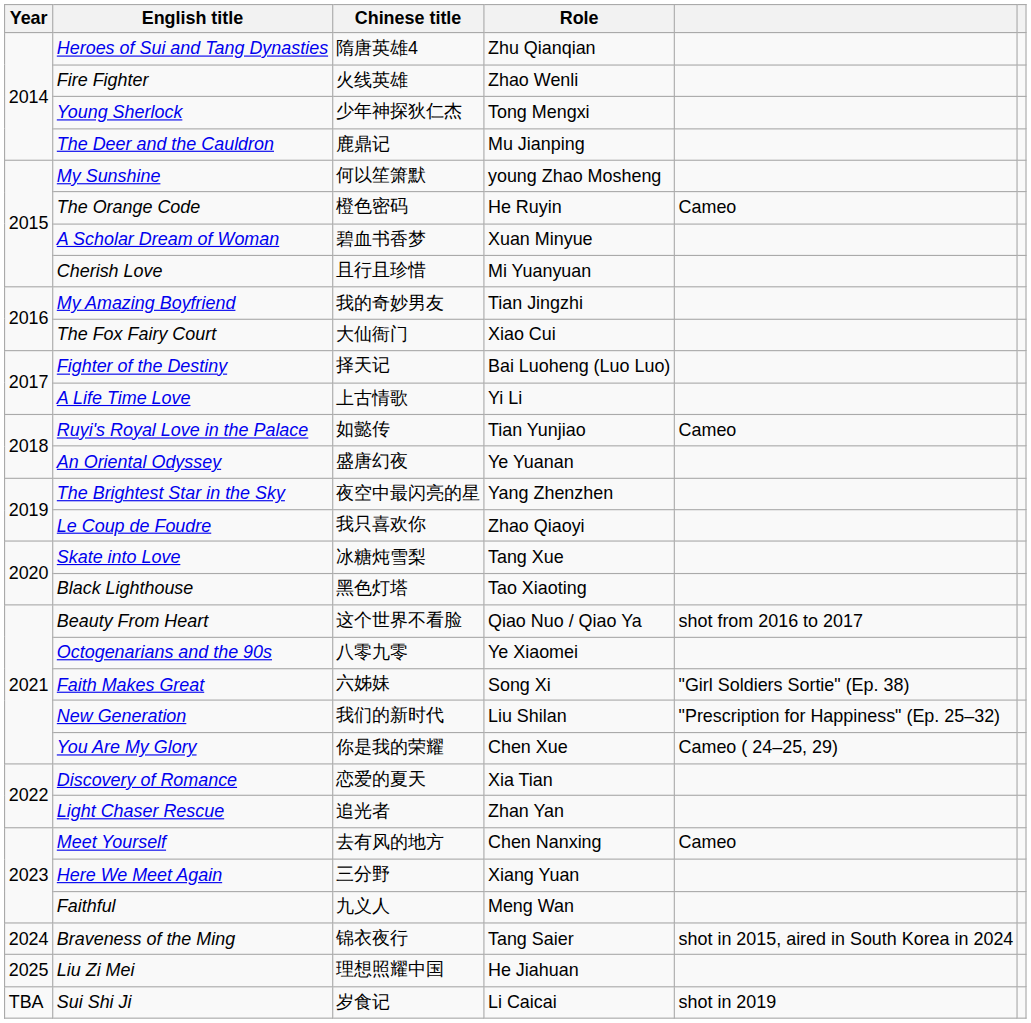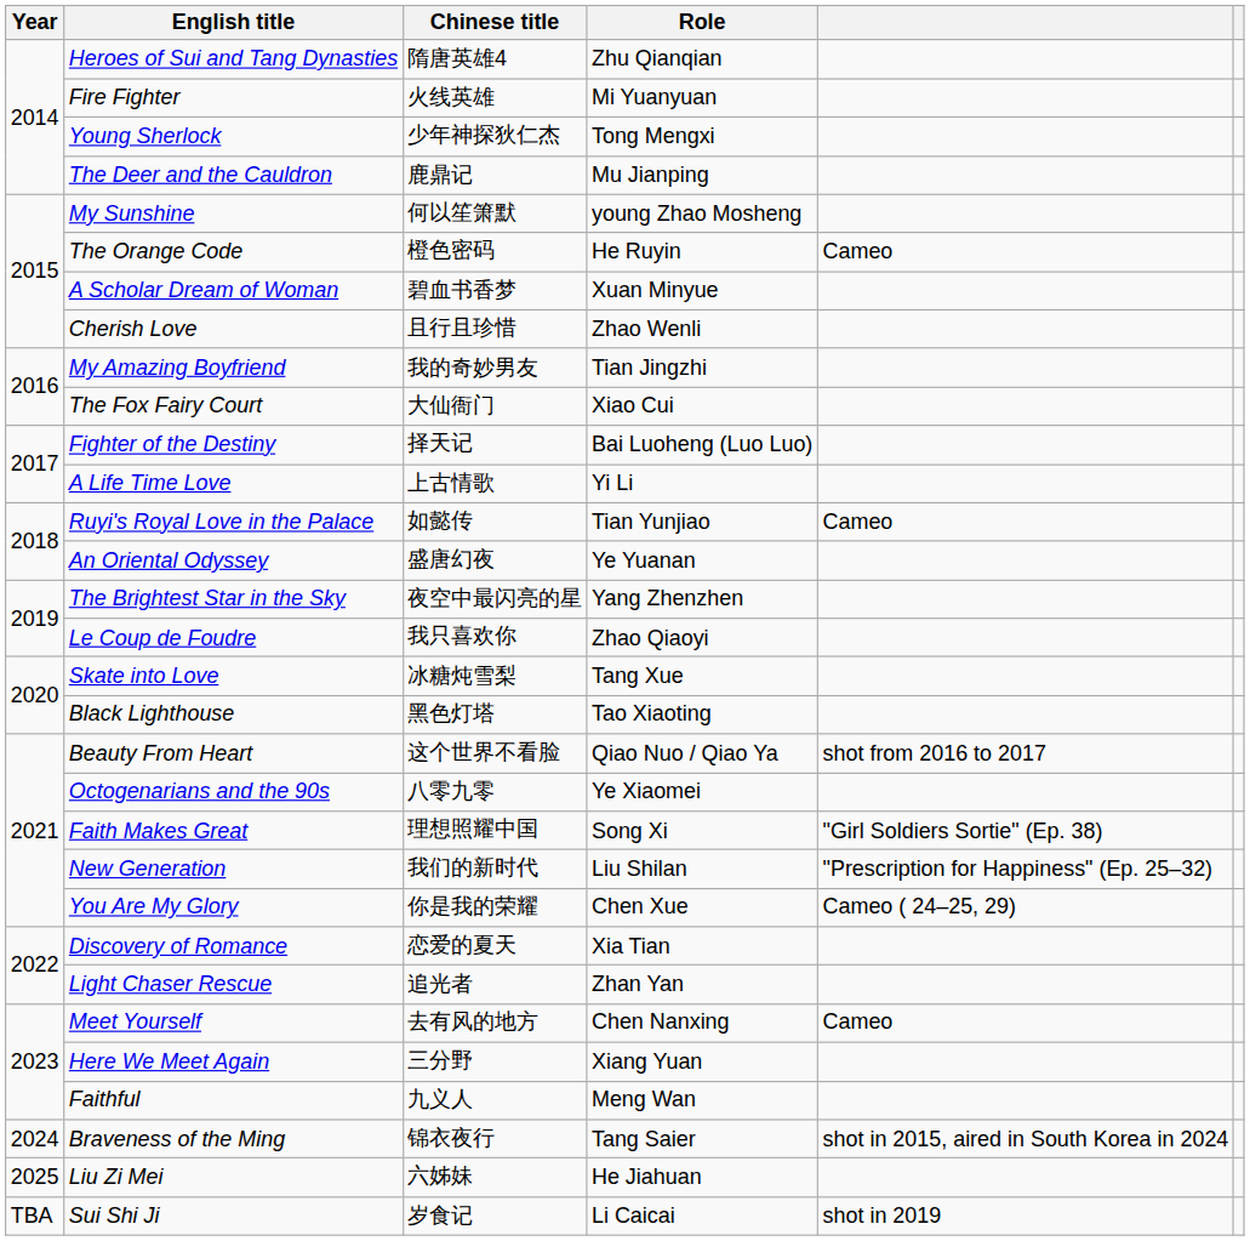Fire Fighter | Role: Zhao Wenli -> Mi Yuanyuan
Cherish Love | Role: Mi Yuanyuan -> Zhao Wenli
Faith Makes Great | Chinese title: 六姊妹 -> 理想照耀中国
Liu Zi Mei | Chinese title: 理想照耀中国 -> 六姊妹
